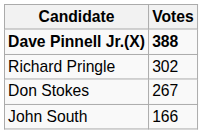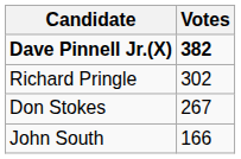Dave Pinnell Jr.(X) | Votes: 388 -> 382
